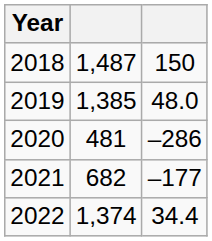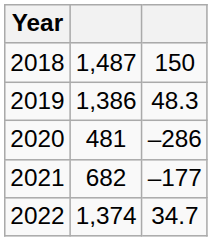2019 | column 2: 1,385 -> 1,386
2019 | column 3: 48.0 -> 48.3
2022 | column 3: 34.4 -> 34.7
